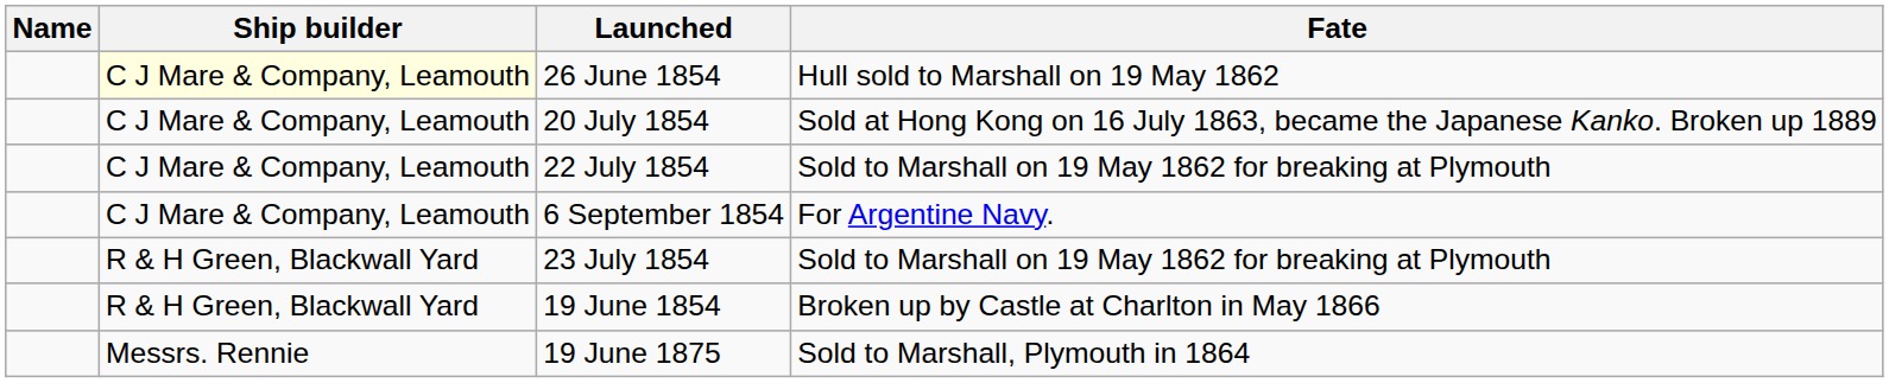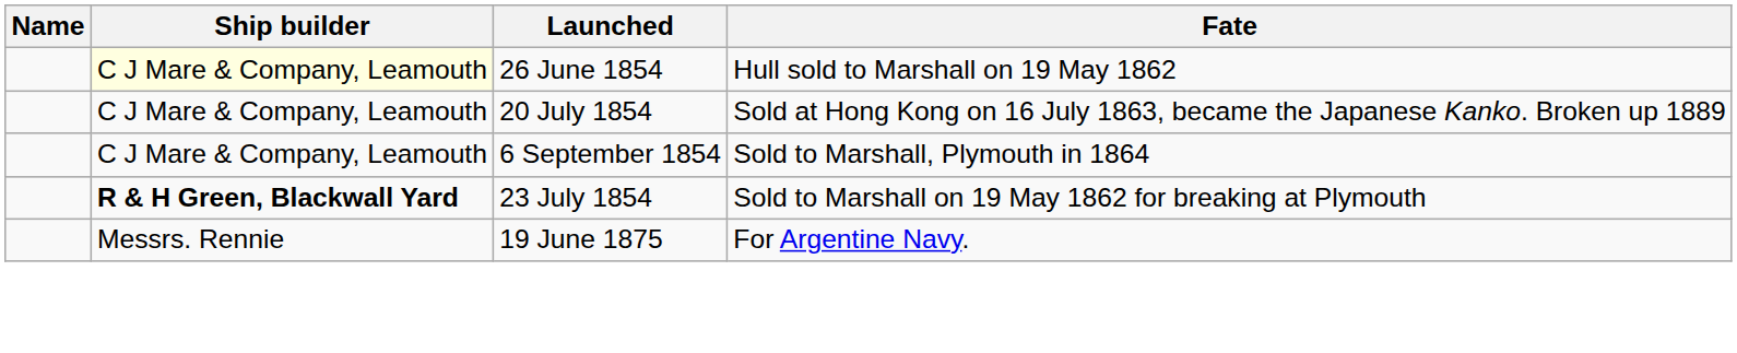- row: C J Mare & Company, Leamouth | 22 July 1854 | Sold to Marshall on 19 May 1862 for breaking at Plymouth
6 September 1854 | Fate: For Argentine Navy. -> Sold to Marshall, Plymouth in 1864
23 July 1854 | Ship builder: normal -> bold
- row: R & H Green, Blackwall Yard | 19 June 1854 | Broken up by Castle at Charlton in May 1866
19 June 1875 | Fate: Sold to Marshall, Plymouth in 1864 -> For Argentine Navy.
